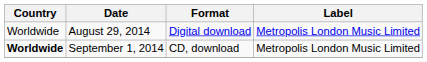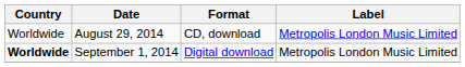August 29, 2014 | Format: Digital download -> CD, download
September 1, 2014 | Format: CD, download -> Digital download
